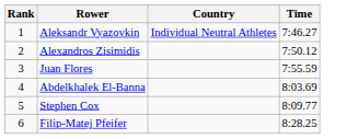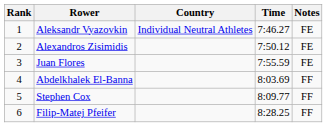+ column: Notes | FE | FE | FE | FF | FF | FF
